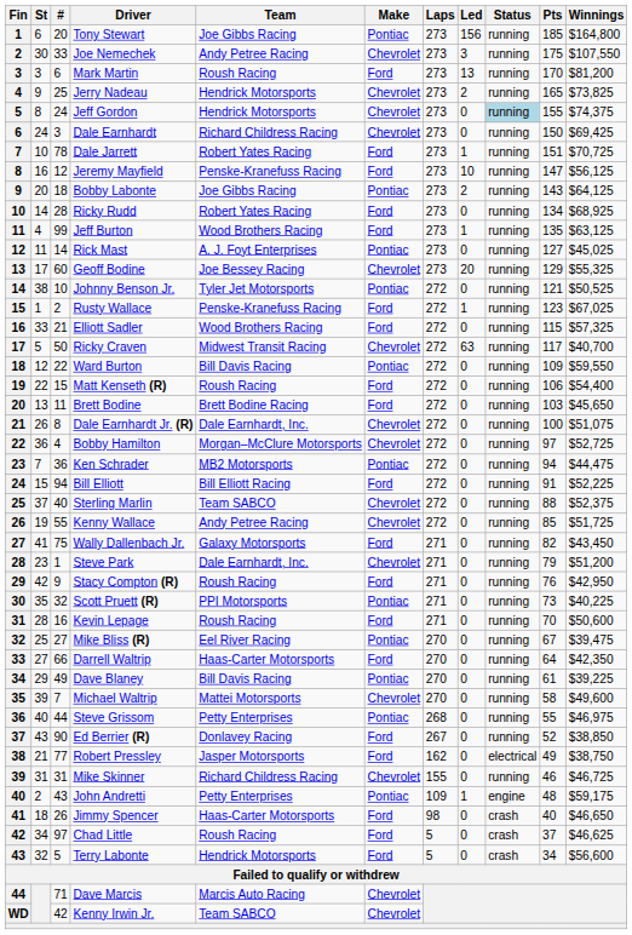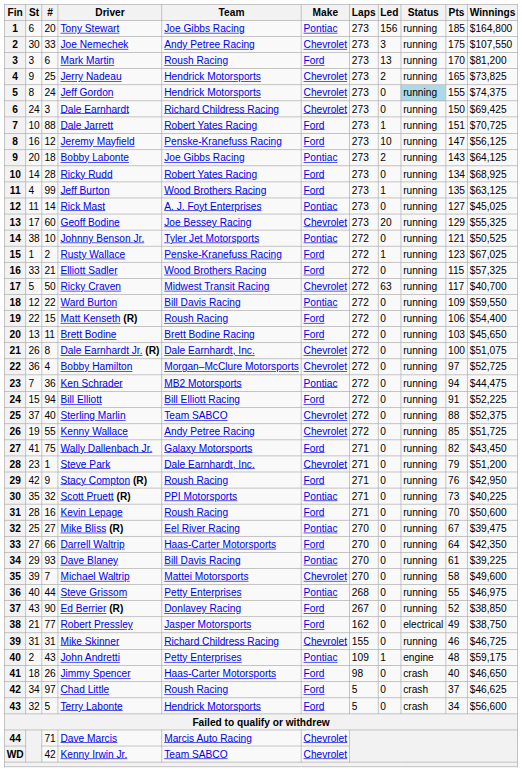Dale Jarrett | #: 78 -> 88
Dave Blaney | #: 49 -> 93
